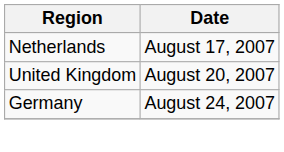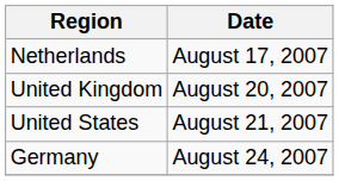+ row: United States | August 21, 2007
